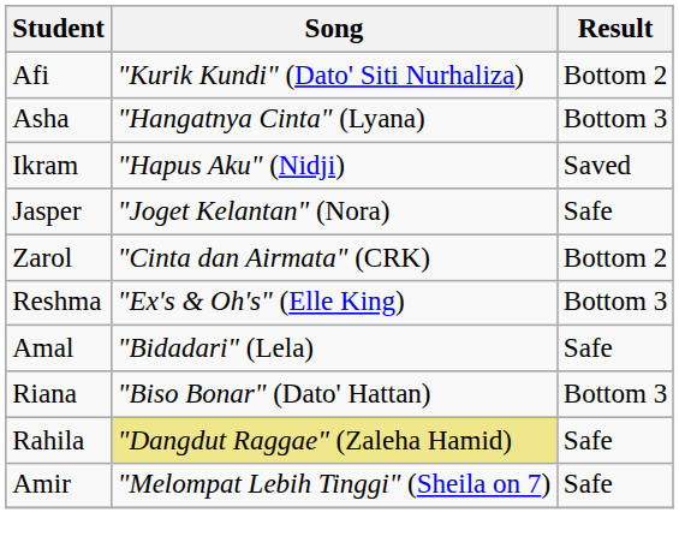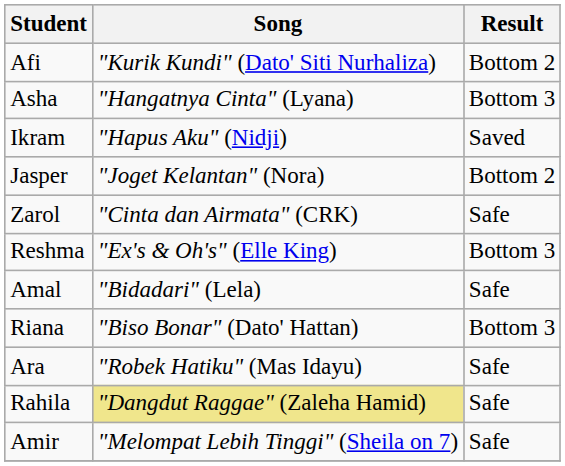Jasper | Result: Safe -> Bottom 2
Zarol | Result: Bottom 2 -> Safe
+ row: Ara | "Robek Hatiku" (Mas Idayu) | Safe
